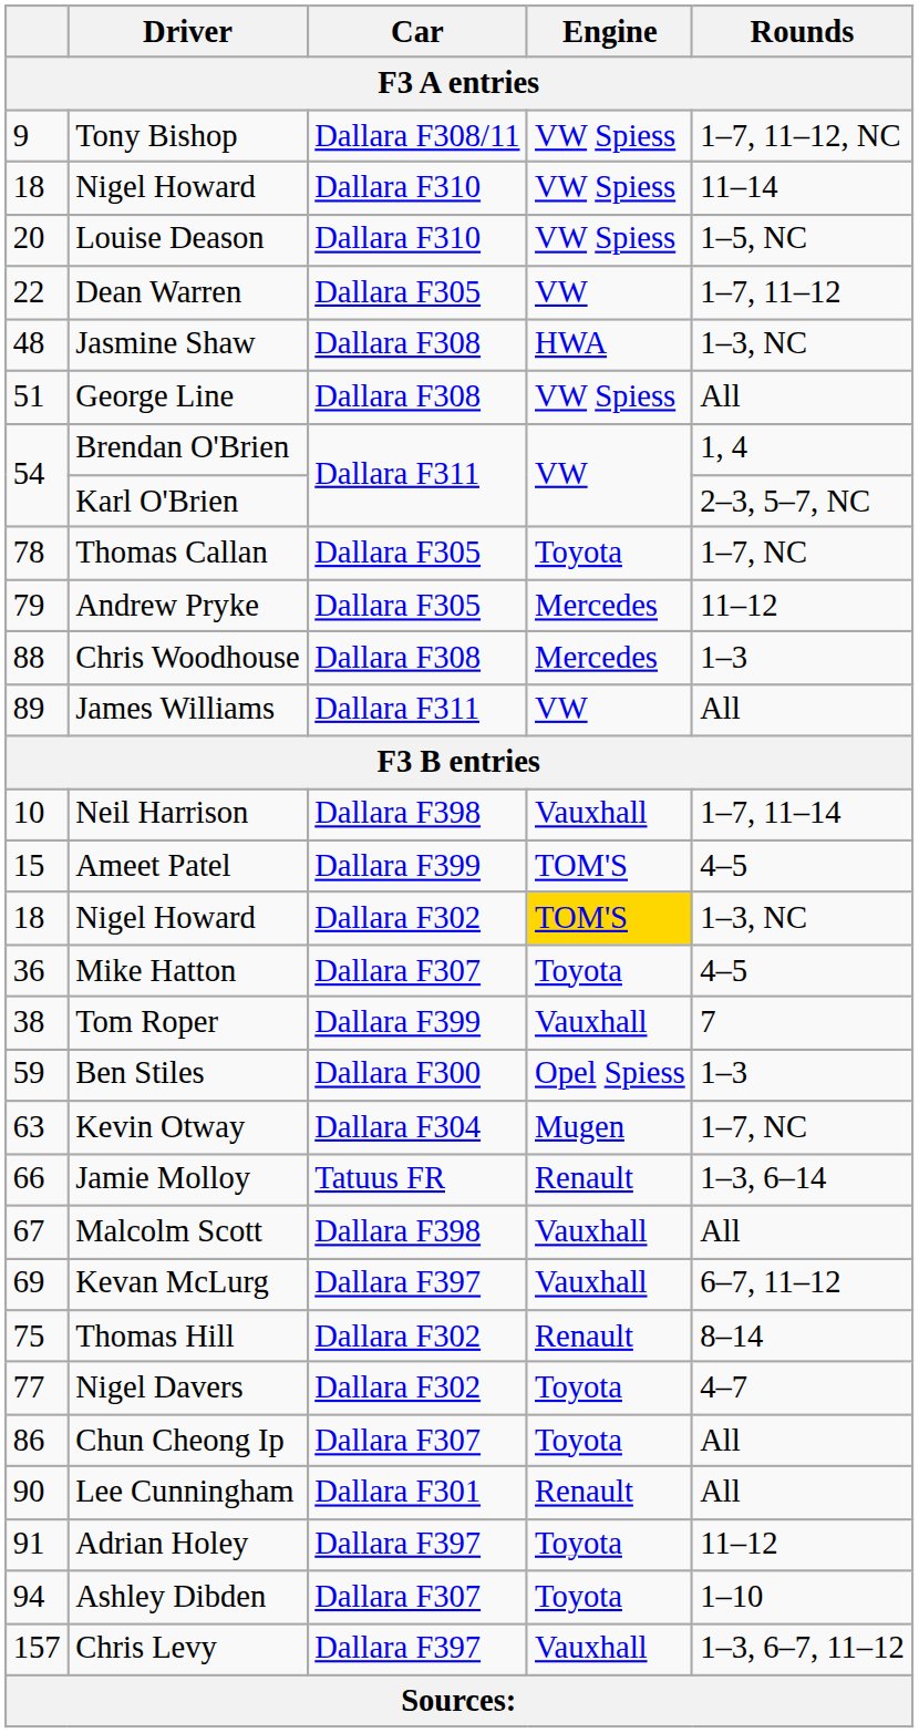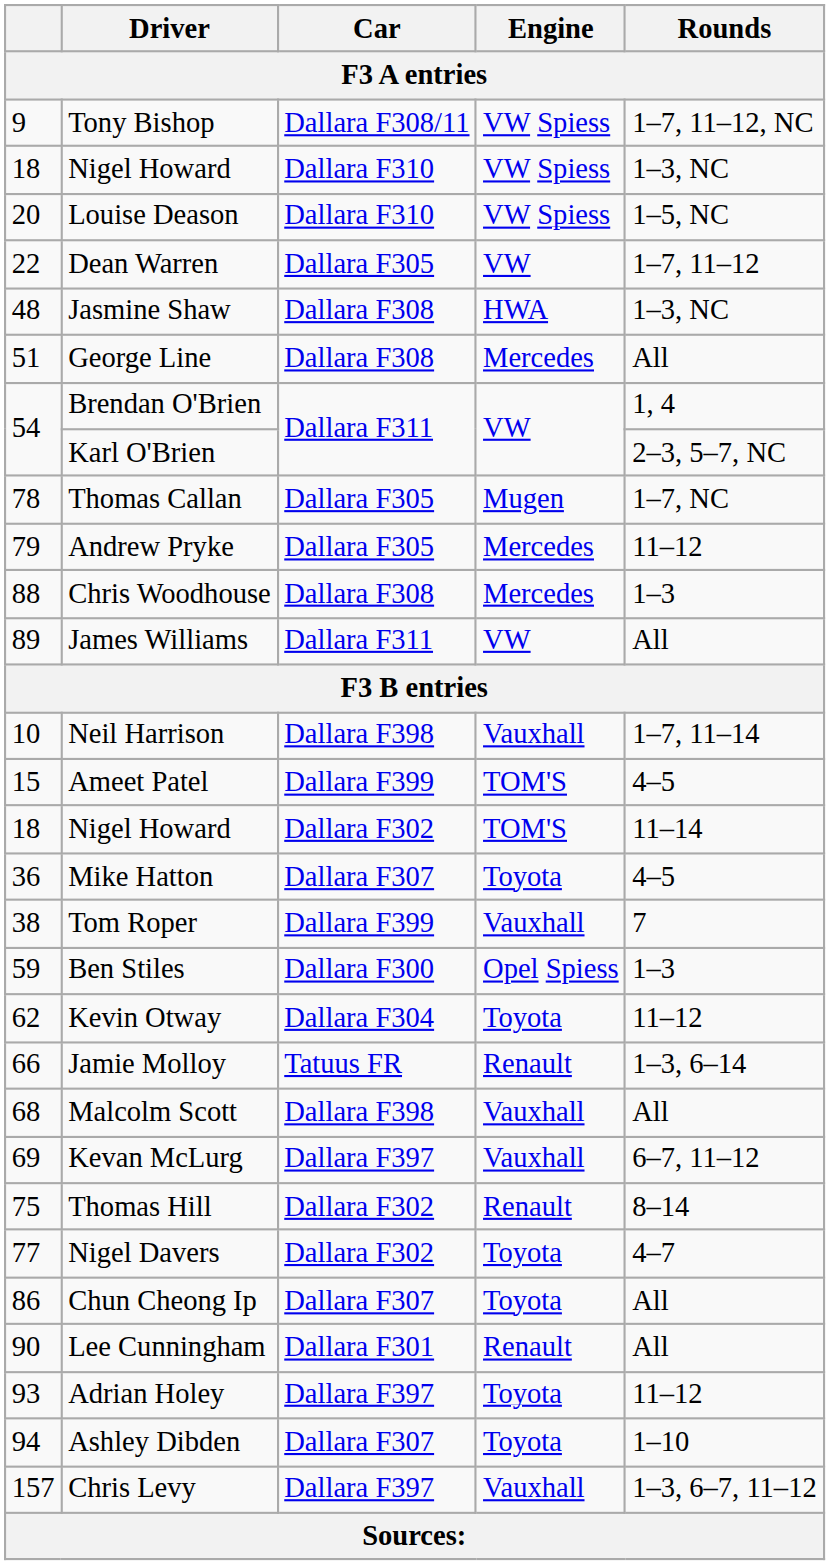Nigel Howard / Dallara F310 | Rounds: 11–14 -> 1–3, NC
George Line | Engine: VW Spiess -> Mercedes
Thomas Callan | Engine: Toyota -> Mugen
Nigel Howard / Dallara F302 | Engine: gold background -> no background
Nigel Howard / Dallara F302 | Rounds: 1–3, NC -> 11–14
Kevin Otway | column 1: 63 -> 62
Kevin Otway | Engine: Mugen -> Toyota
Kevin Otway | Rounds: 1–7, NC -> 11–12
Malcolm Scott | column 1: 67 -> 68
Adrian Holey | column 1: 91 -> 93
